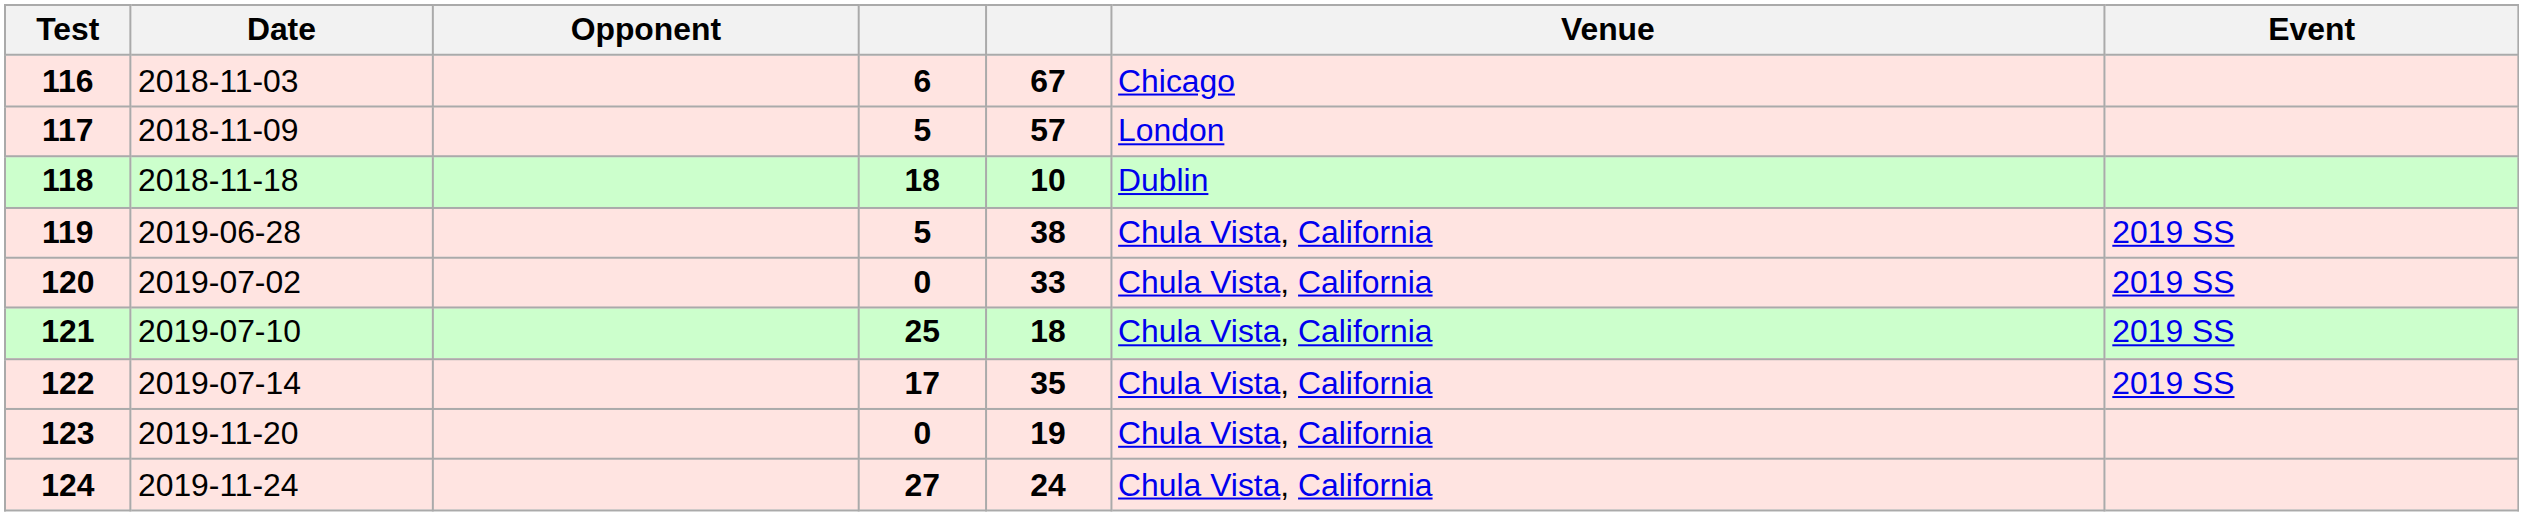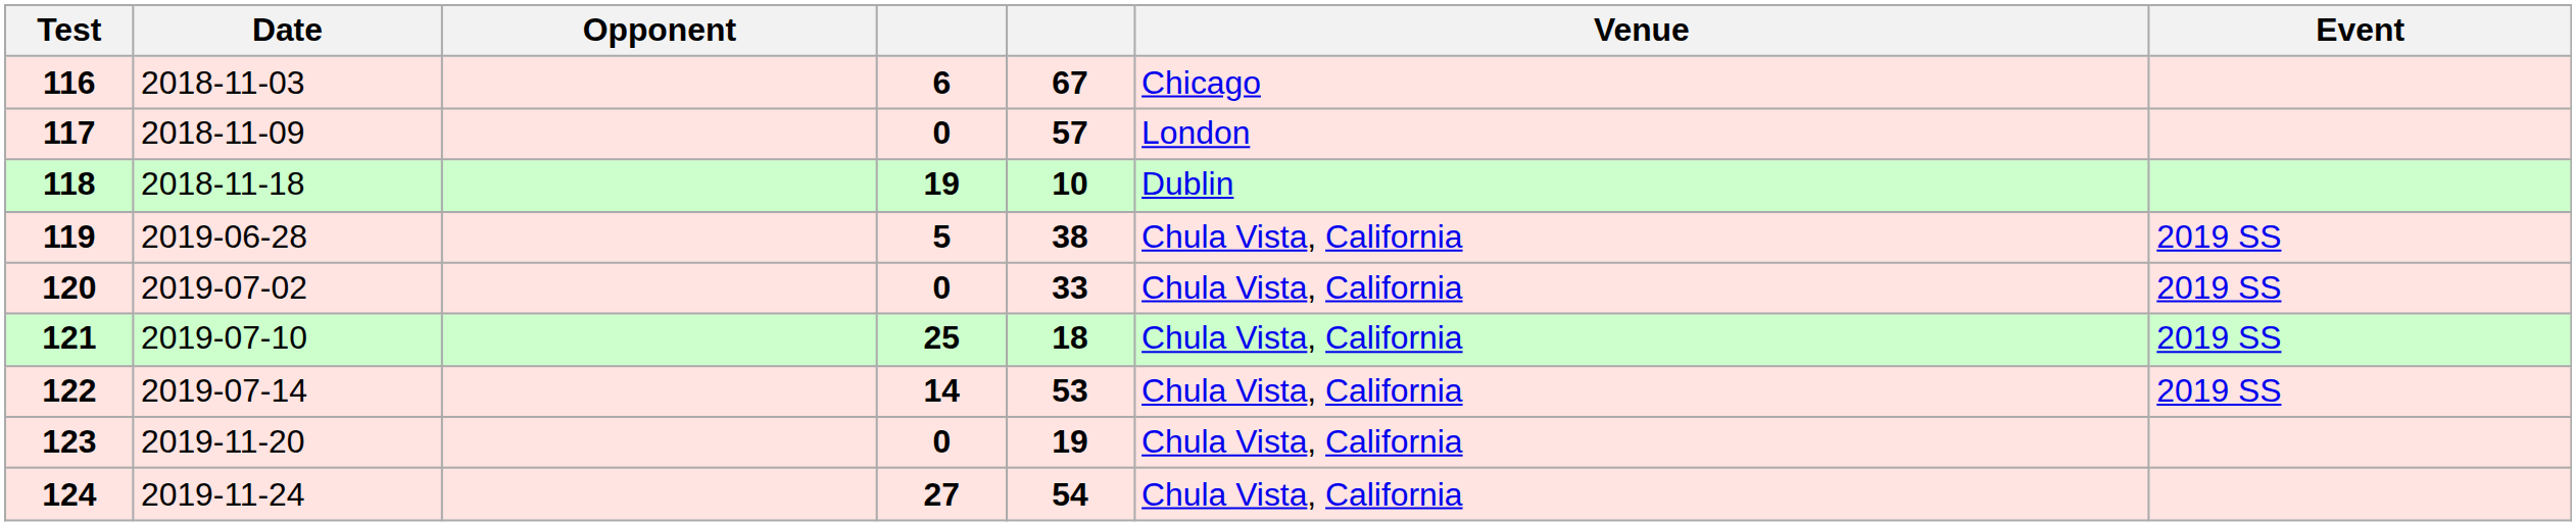117 | column 4: 5 -> 0
118 | column 4: 18 -> 19
122 | column 4: 17 -> 14
122 | column 5: 35 -> 53
124 | column 5: 24 -> 54
